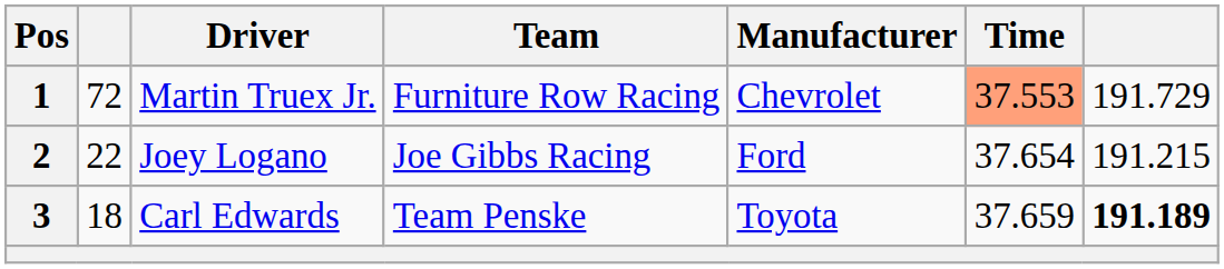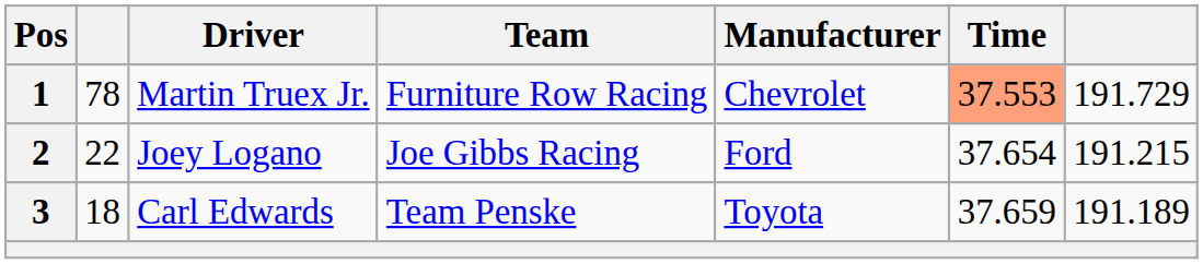1 | column 2: 72 -> 78
3 | column 7: bold -> normal
